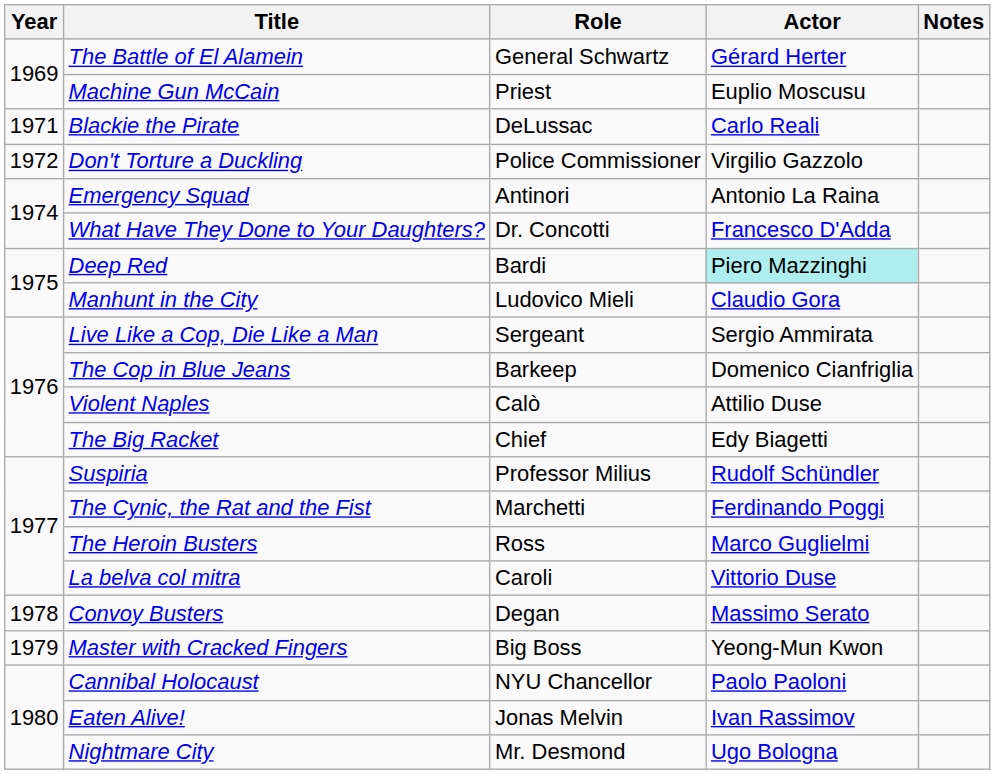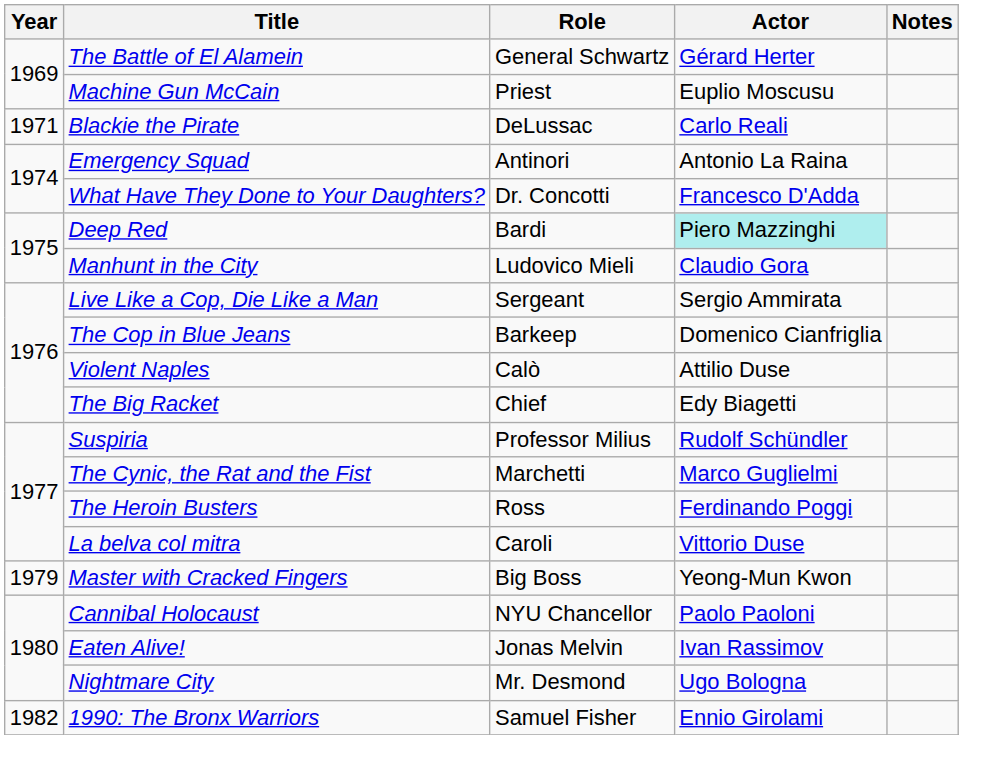- row: 1972 | Don't Torture a Duckling | Police Commissioner | Virgilio Gazzolo
The Cynic, the Rat and the Fist | Actor: Ferdinando Poggi -> Marco Guglielmi
The Heroin Busters | Actor: Marco Guglielmi -> Ferdinando Poggi
- row: 1978 | Convoy Busters | Degan | Massimo Serato
+ row: 1982 | 1990: The Bronx Warriors | Samuel Fisher | Ennio Girolami
